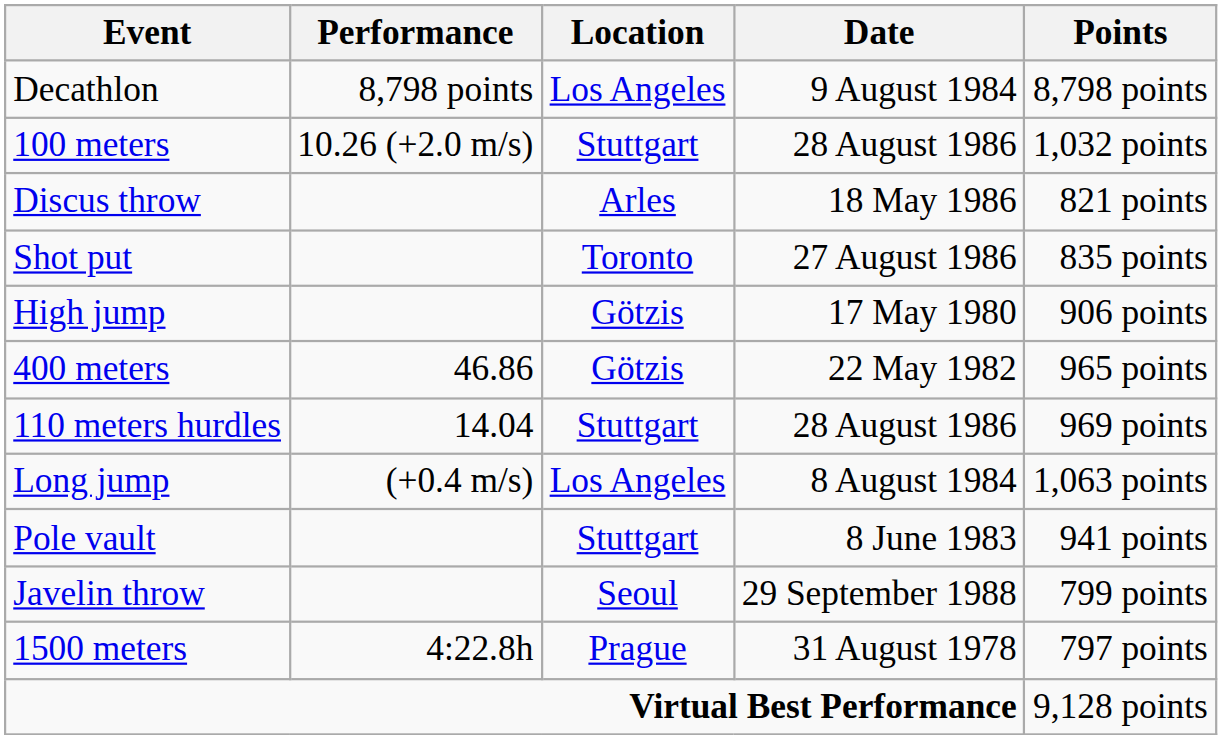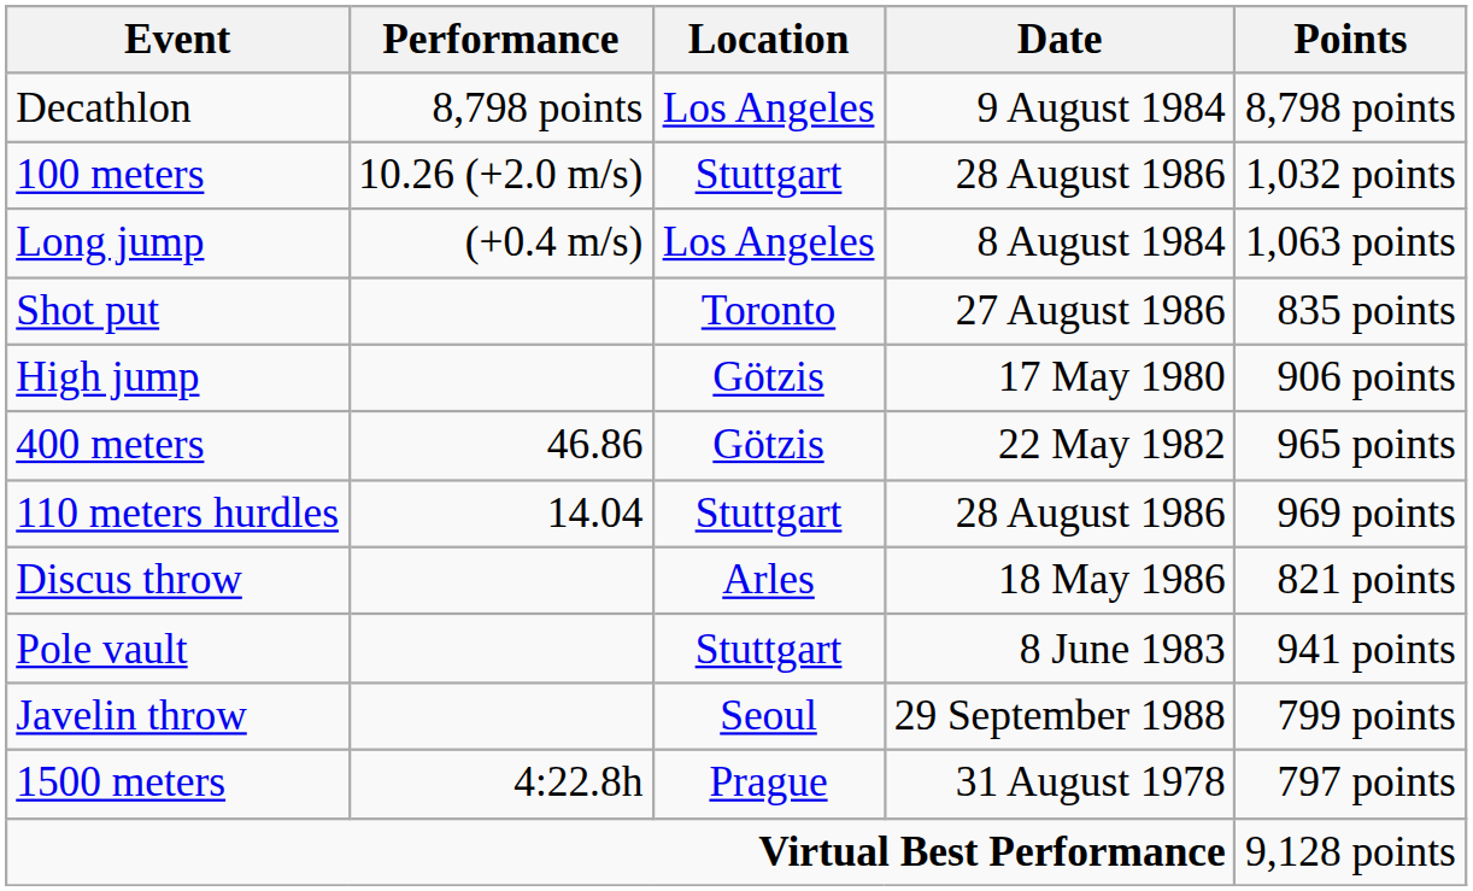rows swapped: Long jump <-> Discus throw
